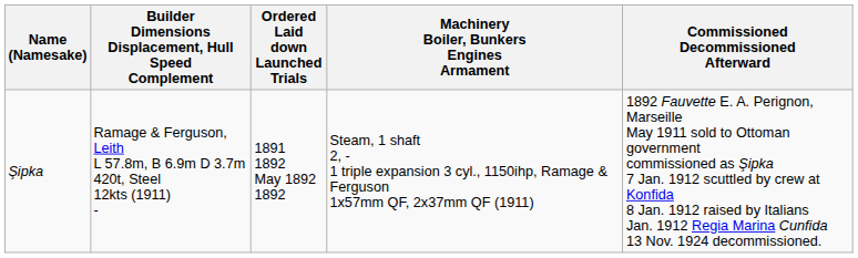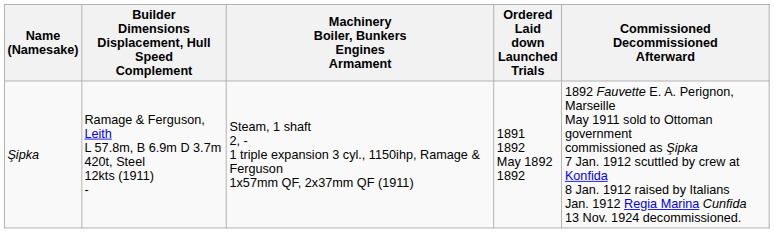columns swapped: Machinery Boiler, Bunkers Engines Armament <-> Ordered Laid down Launched Trials
